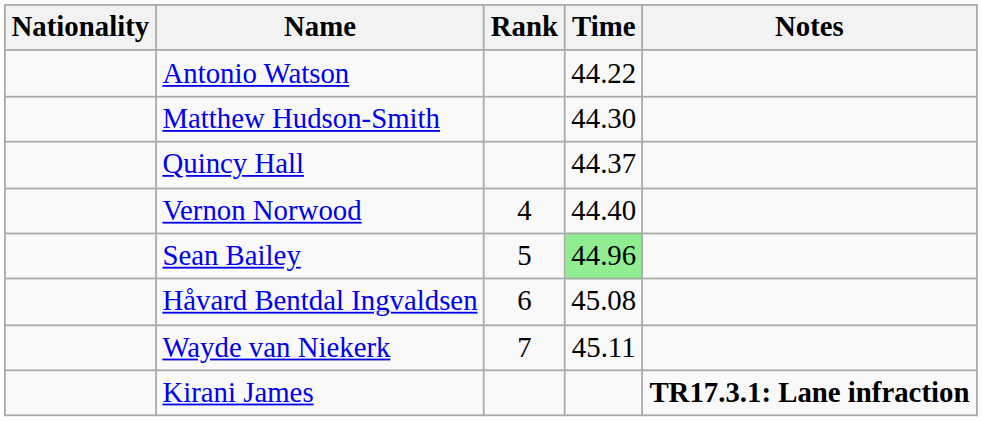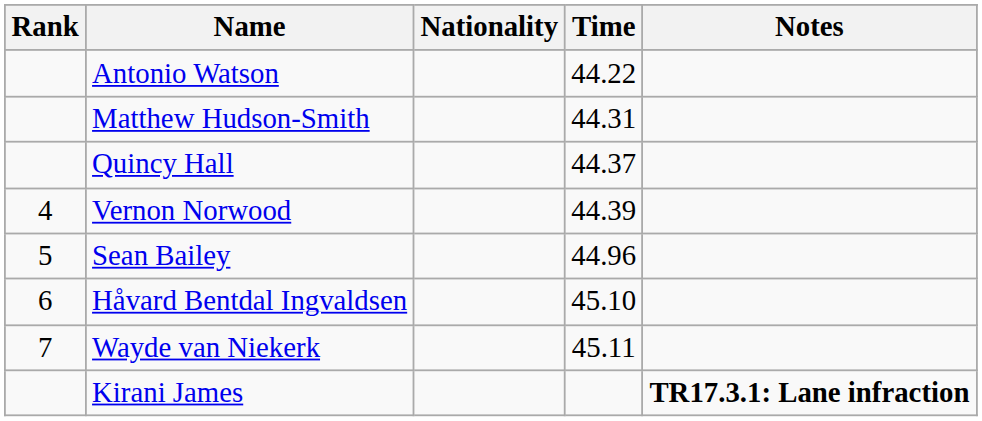columns swapped: Rank <-> Nationality
Matthew Hudson-Smith | Time: 44.30 -> 44.31
Vernon Norwood | Time: 44.40 -> 44.39
Sean Bailey | Time: lightgreen background -> no background
Håvard Bentdal Ingvaldsen | Time: 45.08 -> 45.10
